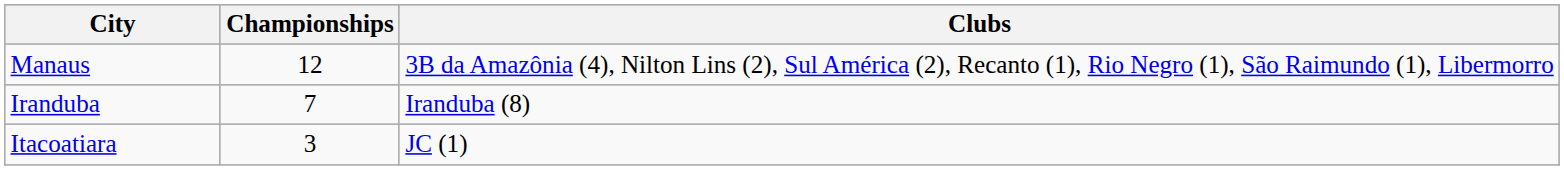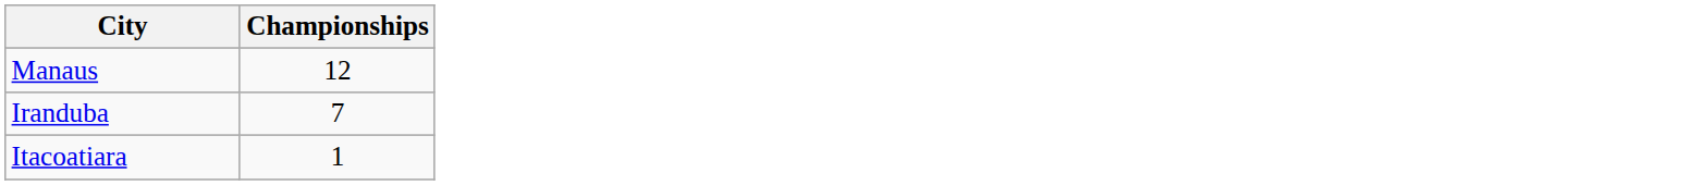- column: Clubs | 3B da Amazônia (4), Nilton Lins (2), Sul América (2), Recanto (1), Rio Negro (1), São Raimundo (1), Libermorro | Iranduba (8) | JC (1)
Itacoatiara | Championships: 3 -> 1
